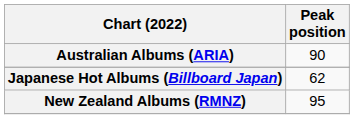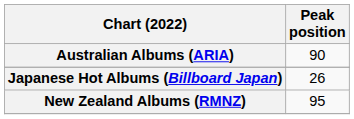Japanese Hot Albums (Billboard Japan) | Peak position: 62 -> 26
